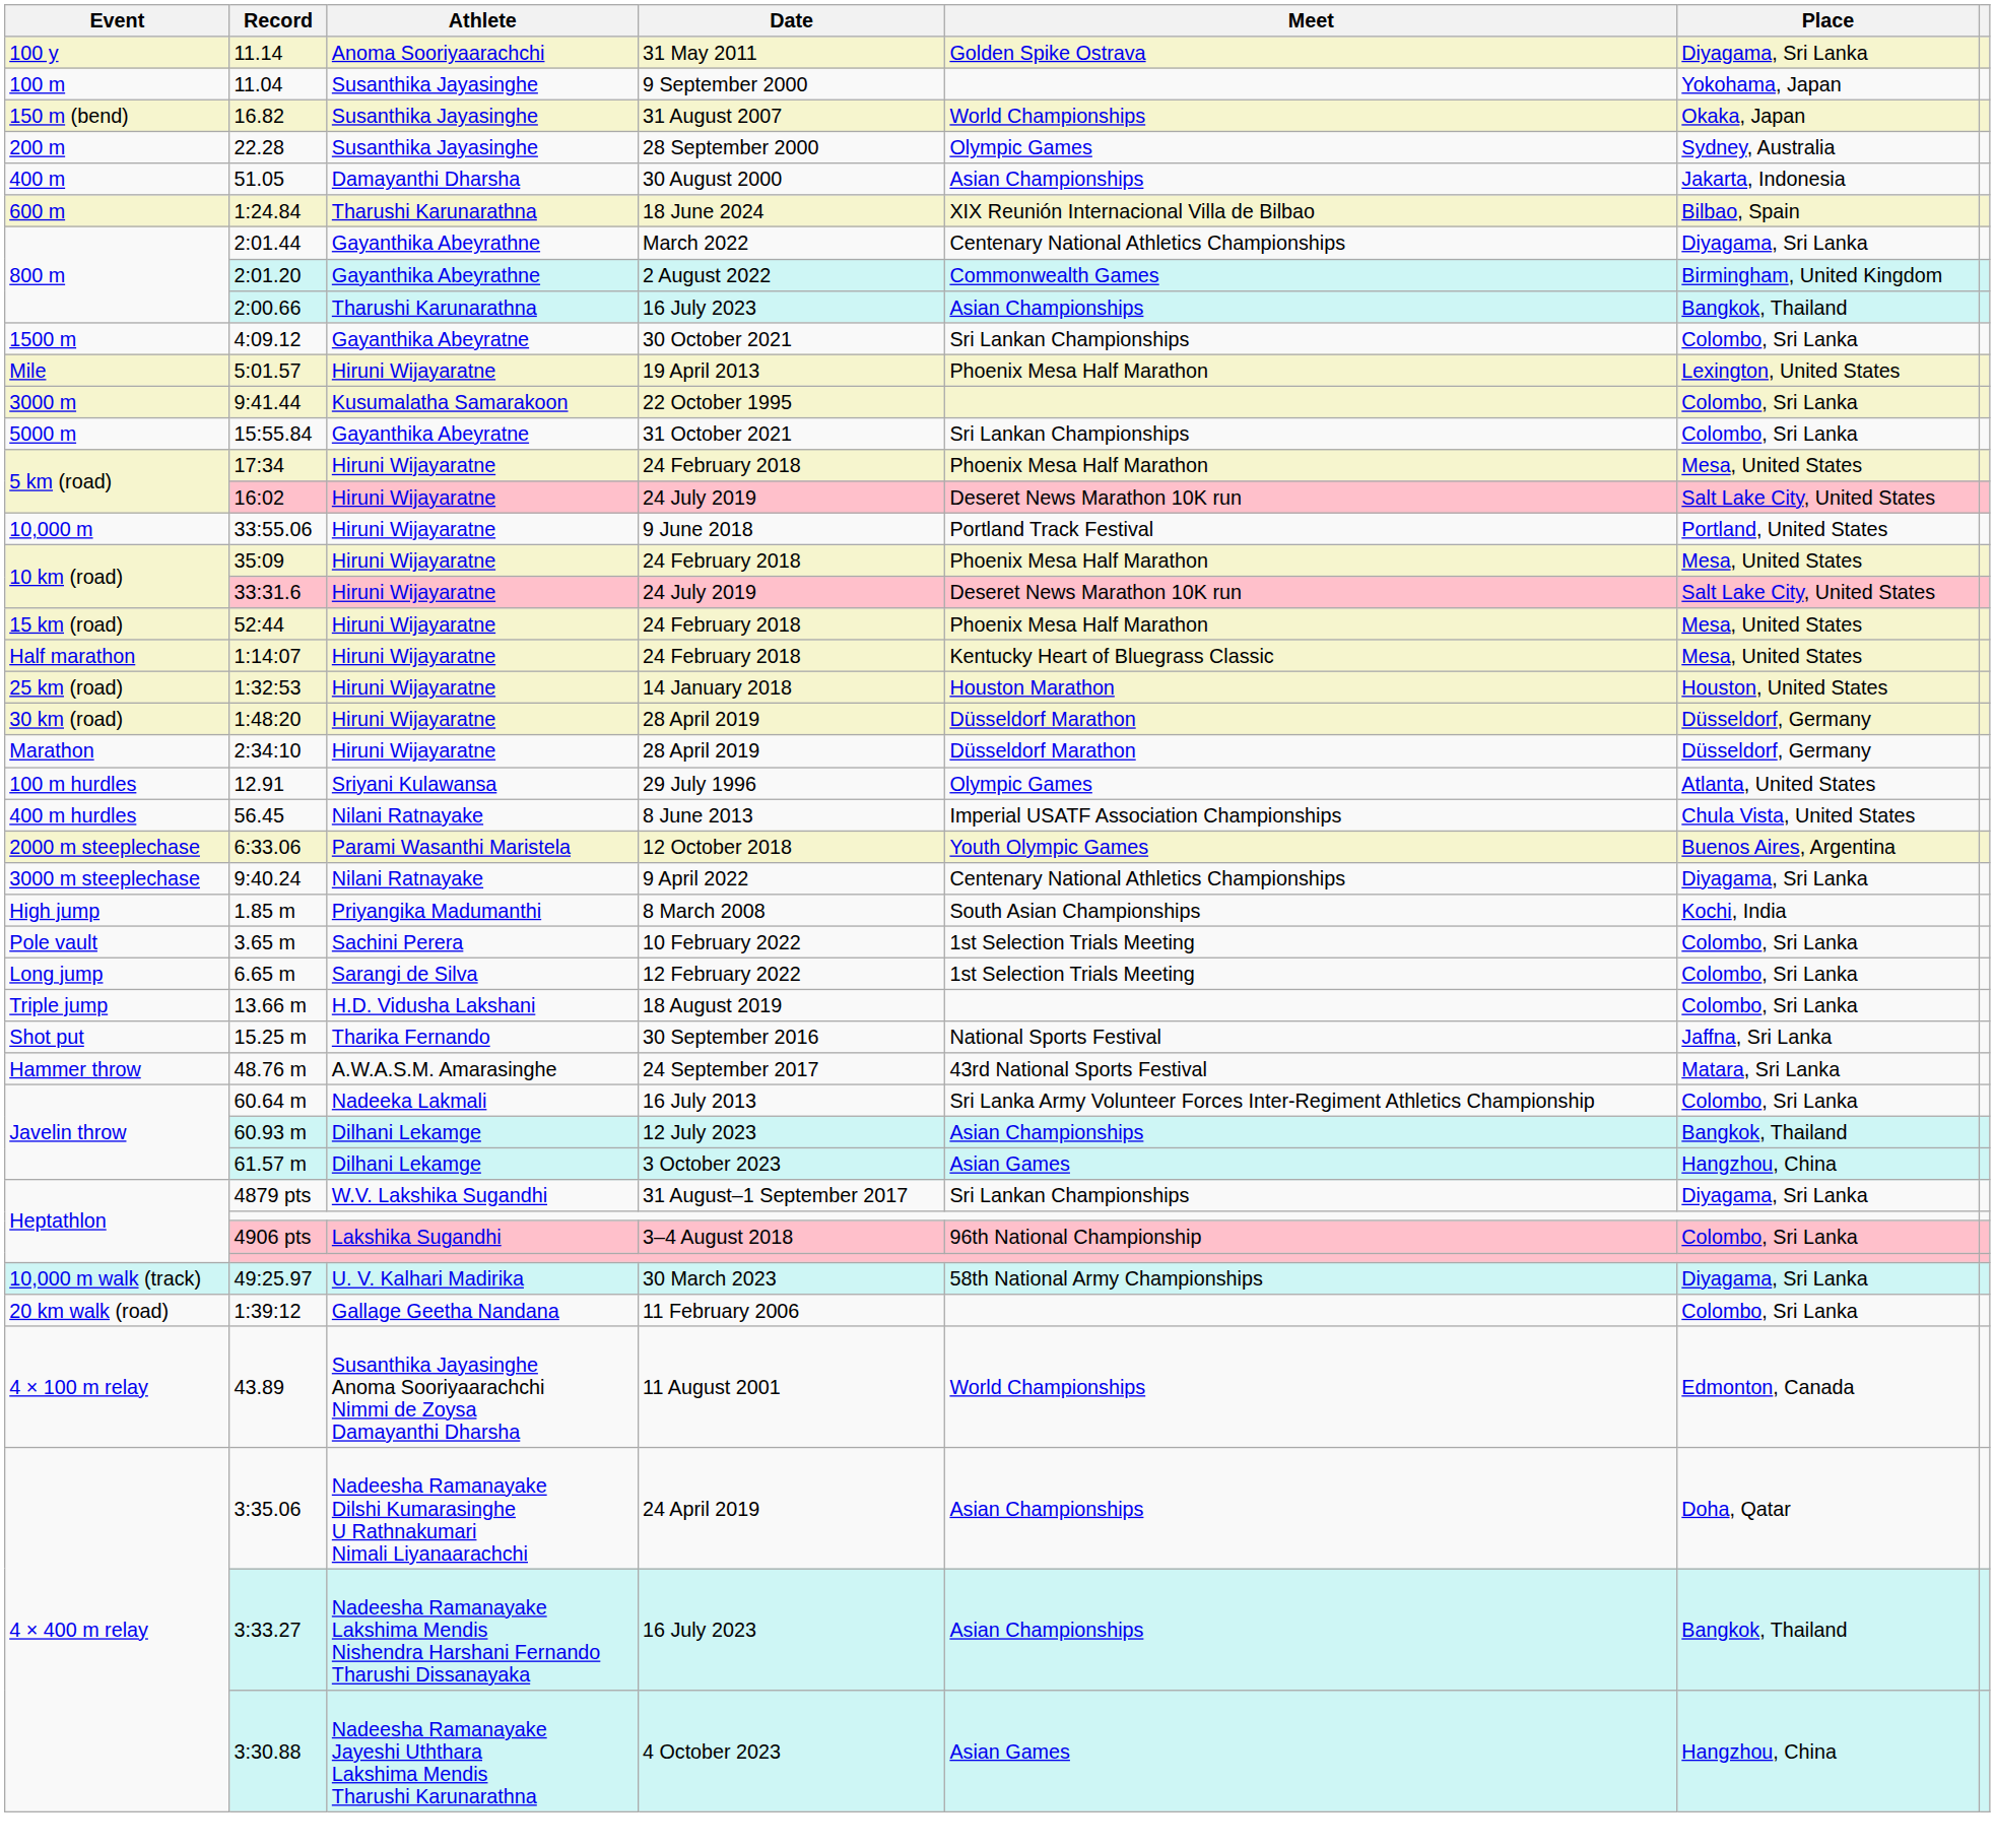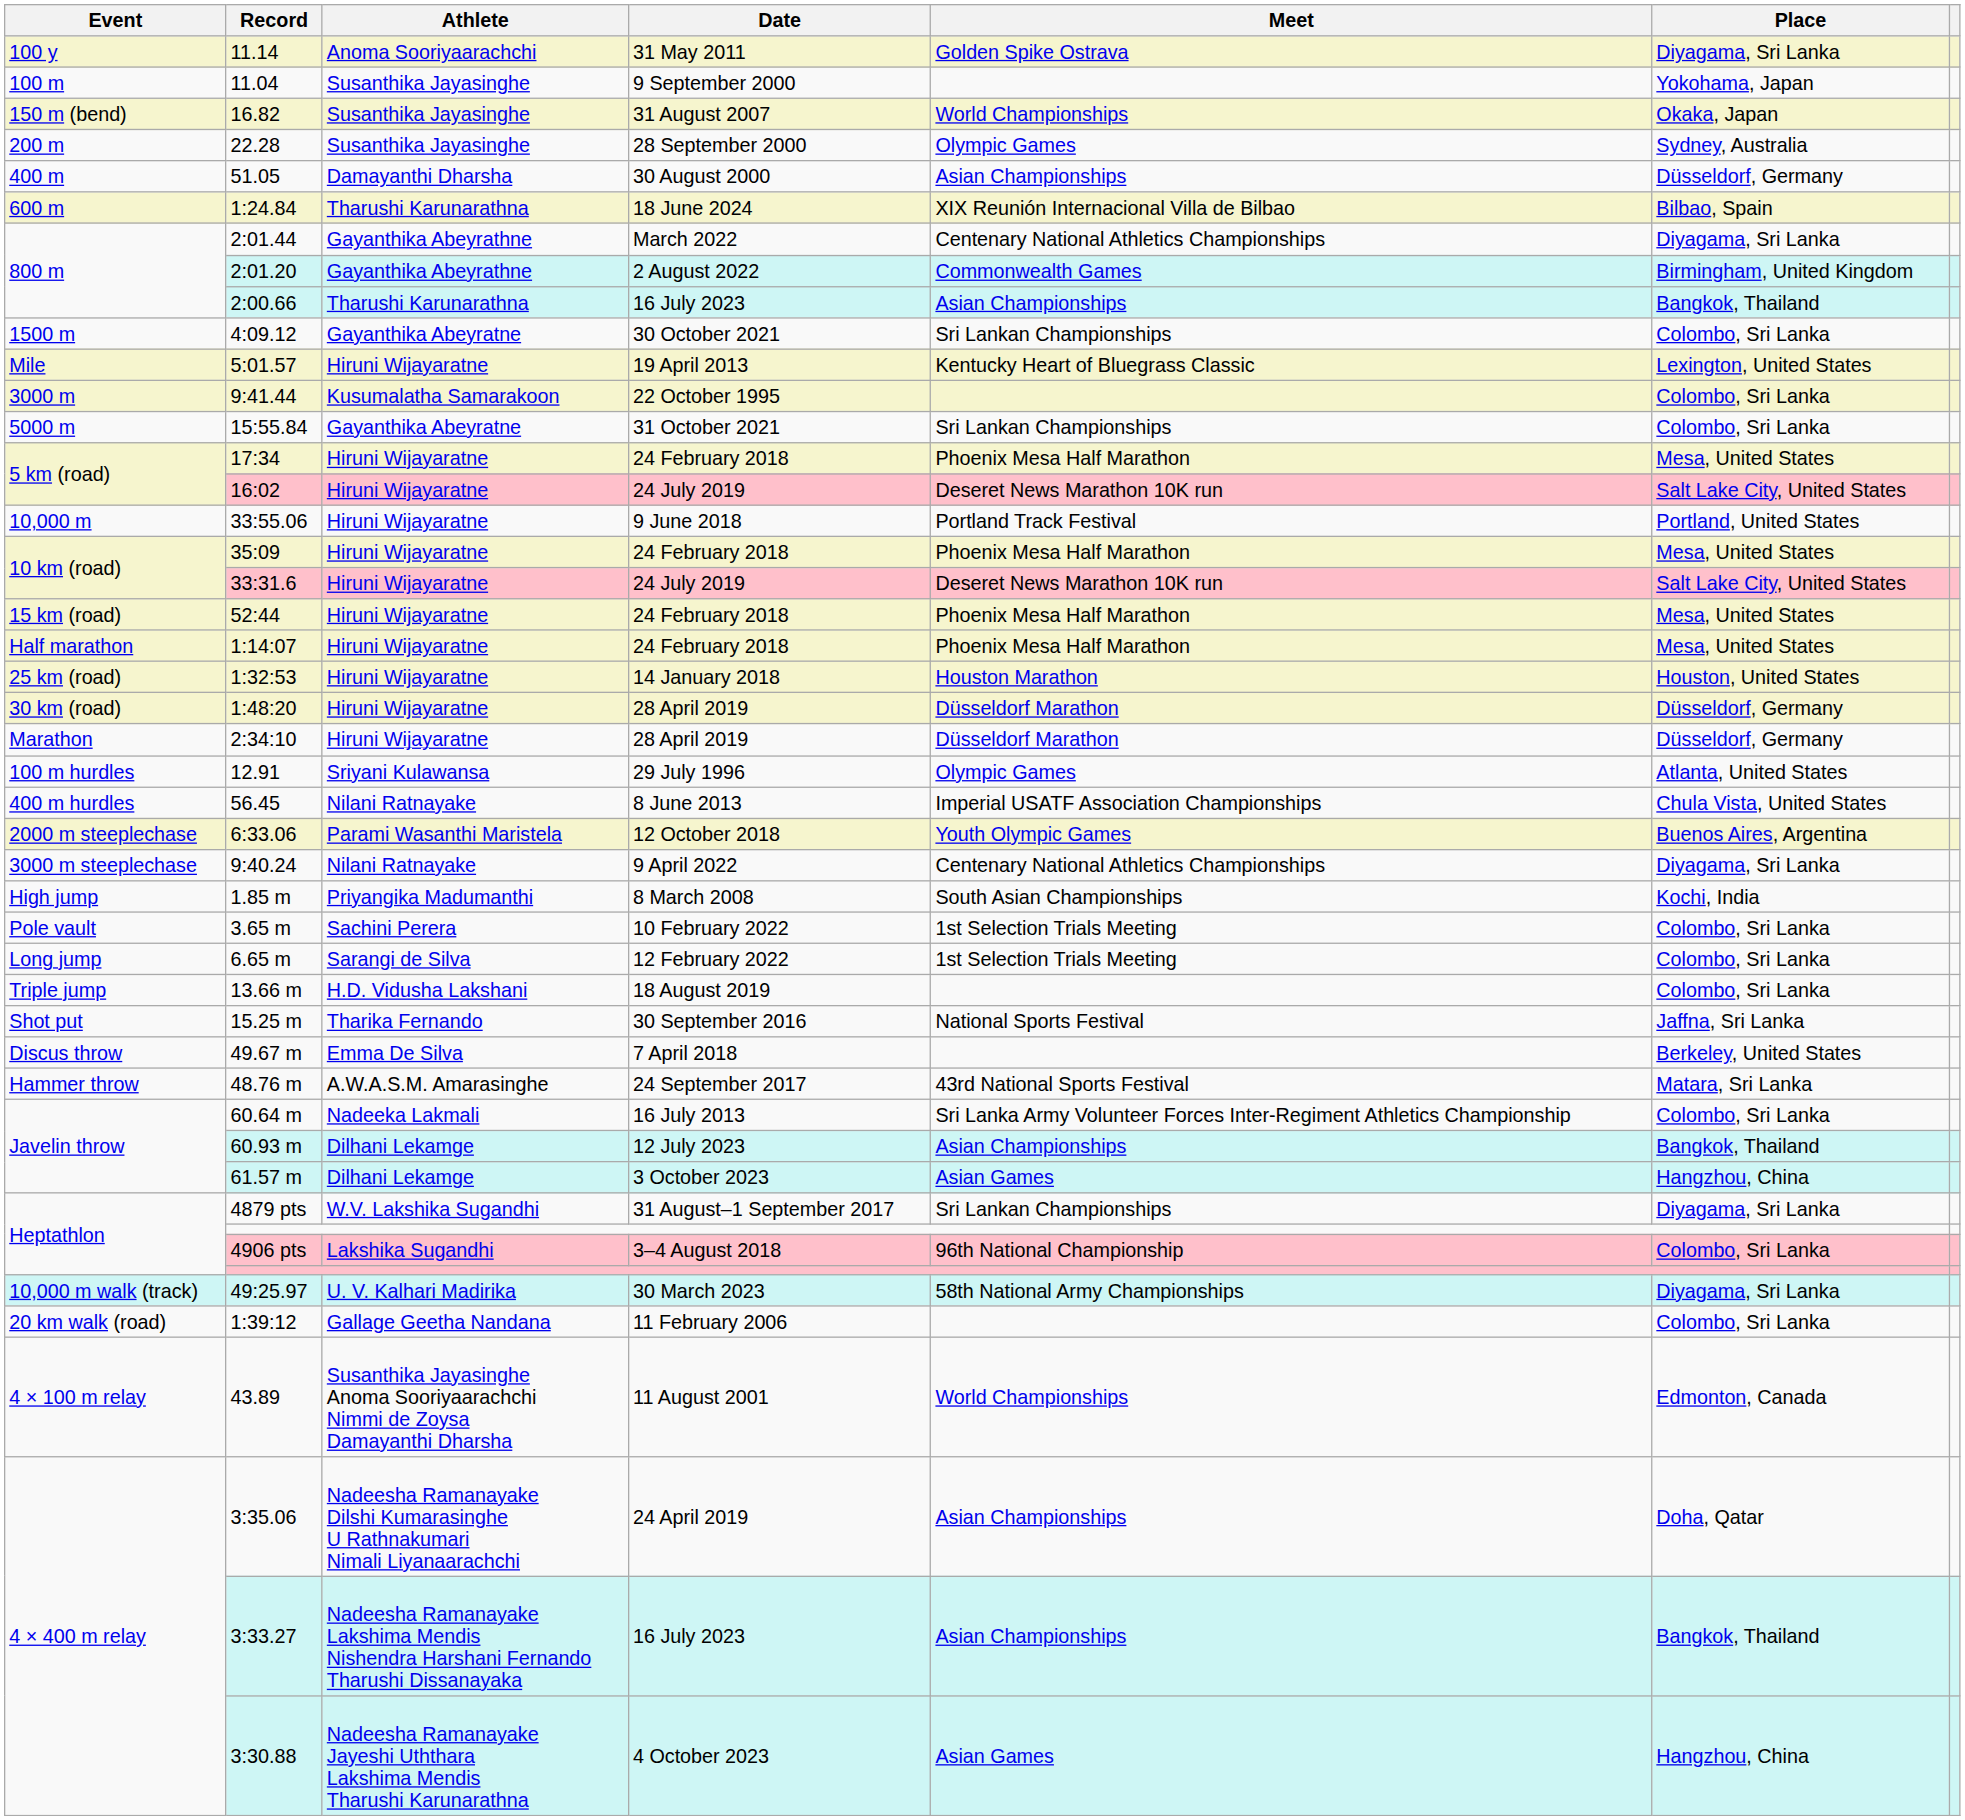51.05 | Place: Jakarta, Indonesia -> Düsseldorf, Germany
5:01.57 | Meet: Phoenix Mesa Half Marathon -> Kentucky Heart of Bluegrass Classic
1:14:07 | Meet: Kentucky Heart of Bluegrass Classic -> Phoenix Mesa Half Marathon
+ row: Discus throw | 49.67 m | Emma De Silva | 7 April 2018 | Berkeley, United States
